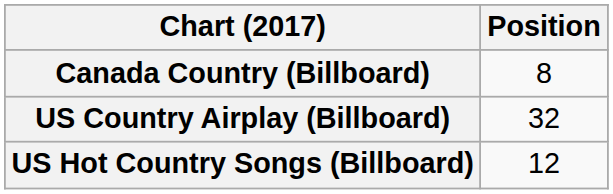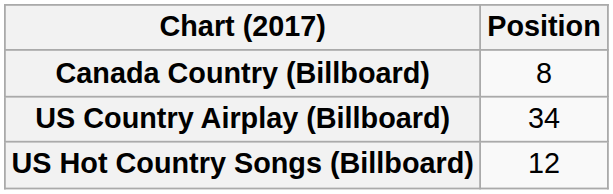US Country Airplay (Billboard) | Position: 32 -> 34
